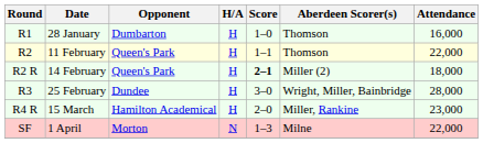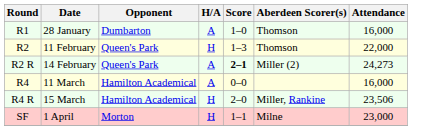28 January | H/A: H -> A
11 February | Score: 1–1 -> 1–3
14 February | H/A: H -> A
14 February | Attendance: 18,000 -> 24,273
- row: R3 | 25 February | Dundee | H | 3–0 | Wright, Miller, Bainbridge | 28,000
+ row: R4 | 11 March | Hamilton Academical | A | 0–0 | 16,000
15 March | Attendance: 23,000 -> 23,506
1 April | H/A: N -> H
1 April | Score: 1–3 -> 1–1
1 April | Attendance: 22,000 -> 23,000
